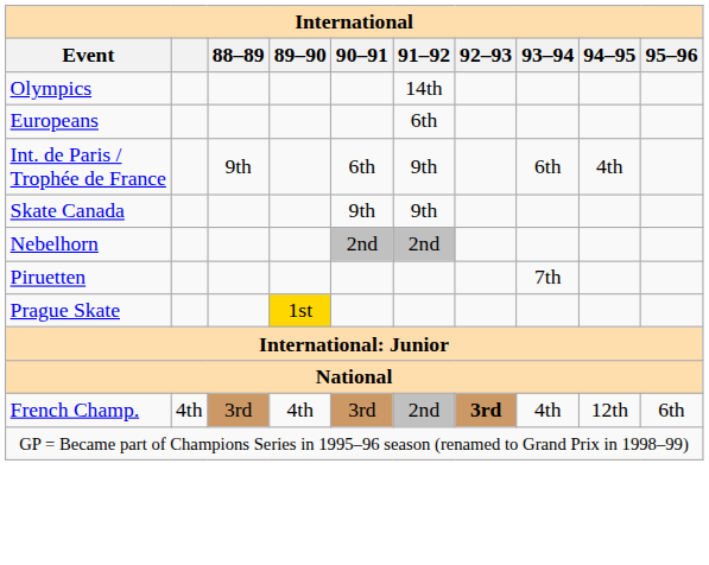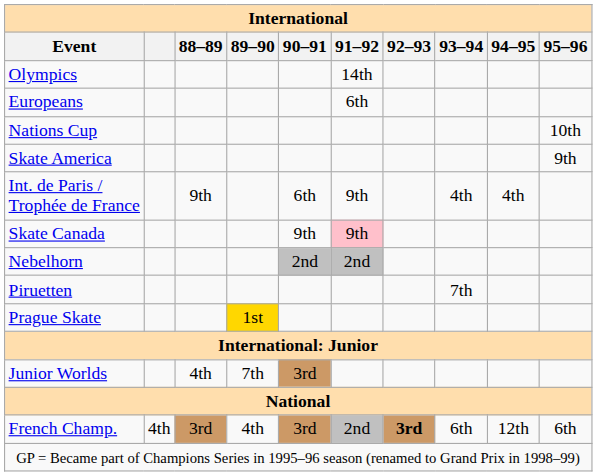+ row: Nations Cup | 10th
+ row: Skate America | 9th
Int. de Paris / Trophée de France | 93–94: 6th -> 4th
Skate Canada | 91–92: no background -> pink background
+ row: Junior Worlds | 4th | 7th | 3rd
French Champ. | 93–94: 4th -> 6th
